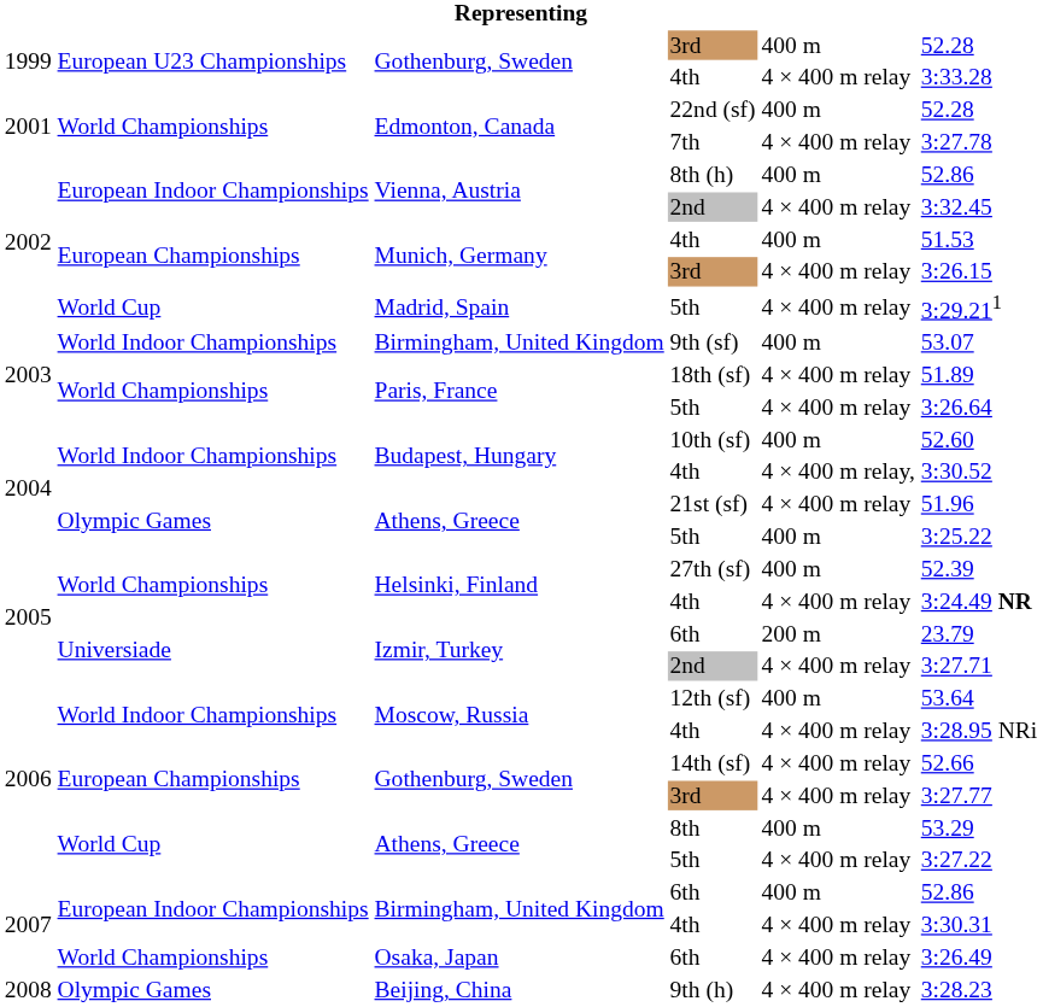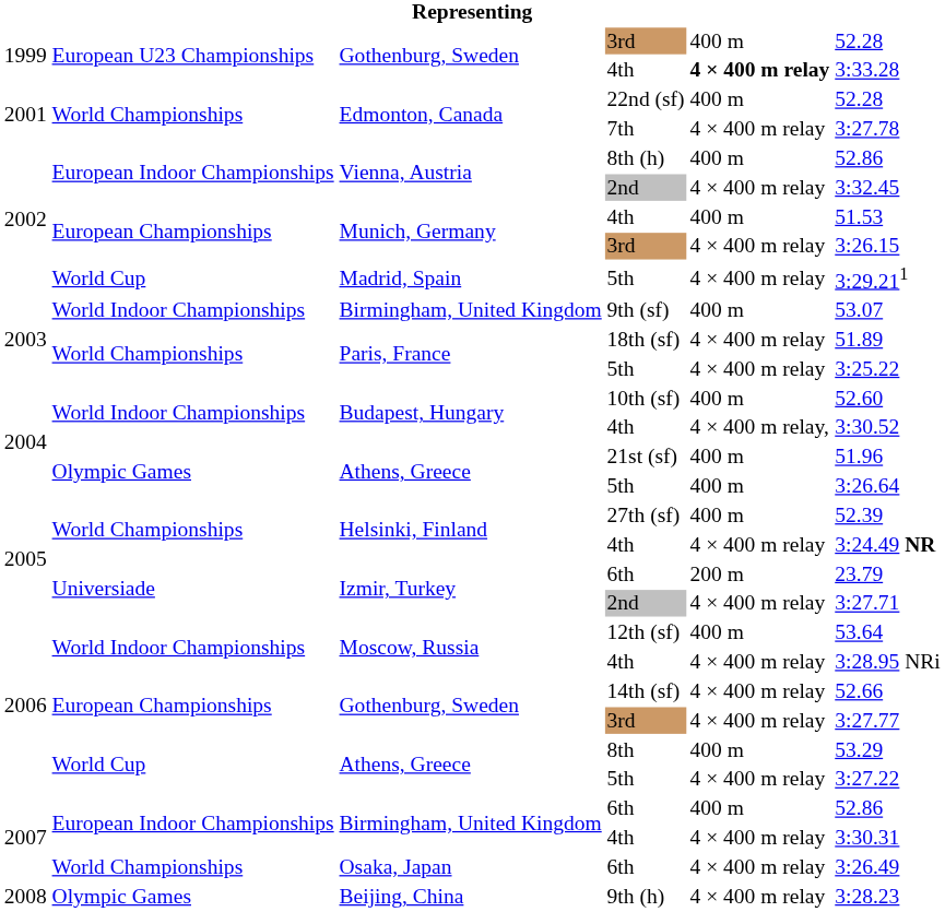1999 / 4th | column 5: normal -> bold
2003 / 5th | column 6: 3:26.64 -> 3:25.22
21st (sf) | column 5: 4 × 400 m relay -> 400 m
2004 / 5th | column 6: 3:25.22 -> 3:26.64
